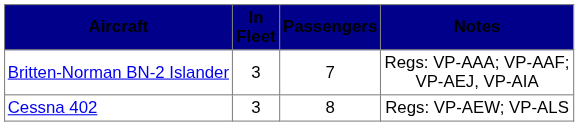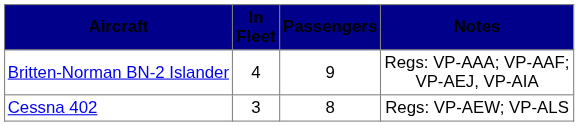Britten-Norman BN-2 Islander | In Fleet: 3 -> 4
Britten-Norman BN-2 Islander | Passengers: 7 -> 9
